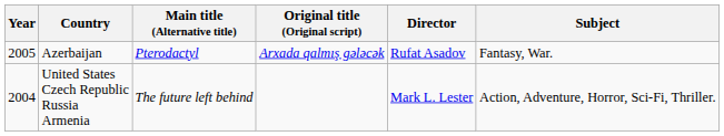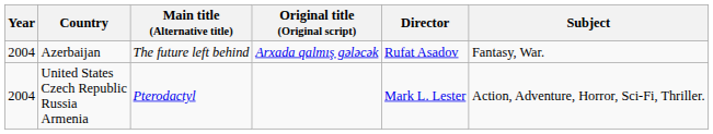Azerbaijan | Year: 2005 -> 2004
Azerbaijan | Main title (Alternative title): Pterodactyl -> The future left behind
United States Czech Republic Russia Armenia | Main title (Alternative title): The future left behind -> Pterodactyl
